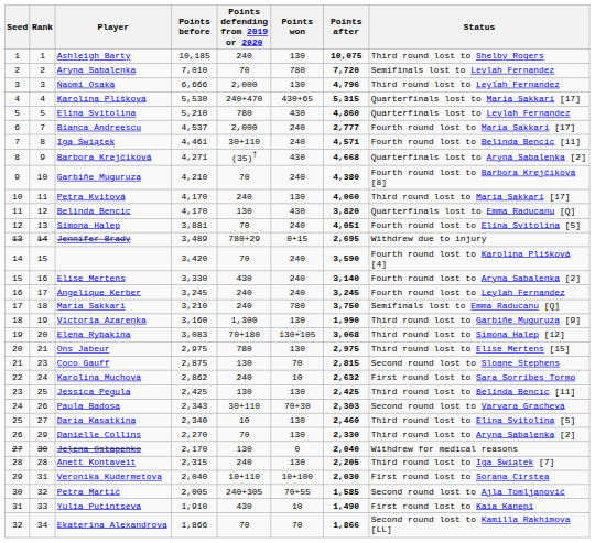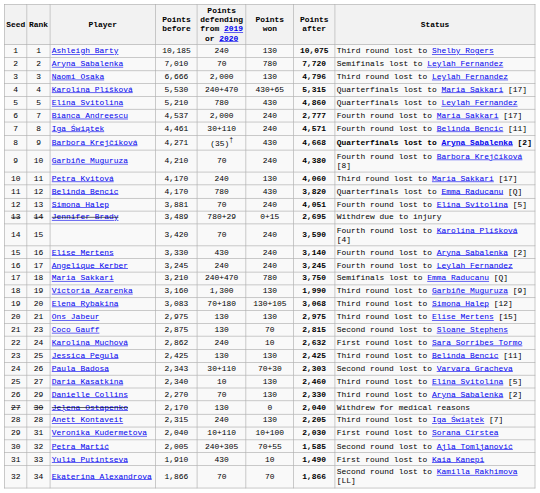Barbora Krejčíková | Status: normal -> bold
Belinda Bencic | Points defending from 2019 or 2020: 130 -> 780
Maria Sakkari | Points defending from 2019 or 2020: 240 -> 240+470
Ons Jabeur | Points defending from 2019 or 2020: 780 -> 130
